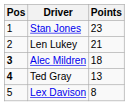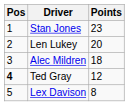Len Lukey | Points: 21 -> 20
Alec Mildren | Pos: bold -> normal
Ted Gray | Points: 13 -> 12
